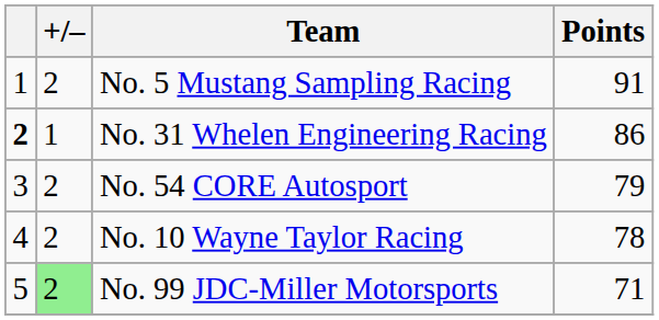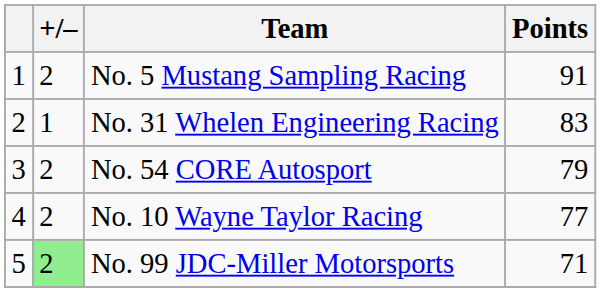No. 31 Whelen Engineering Racing | column 1: bold -> normal
No. 31 Whelen Engineering Racing | Points: 86 -> 83
No. 10 Wayne Taylor Racing | Points: 78 -> 77
